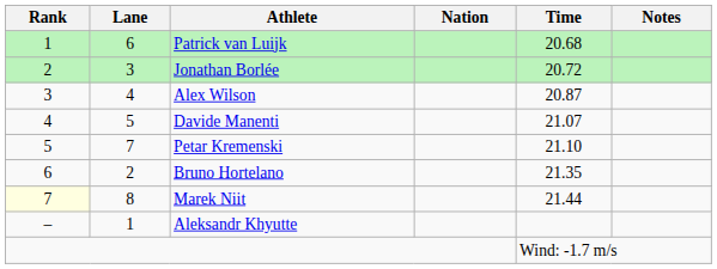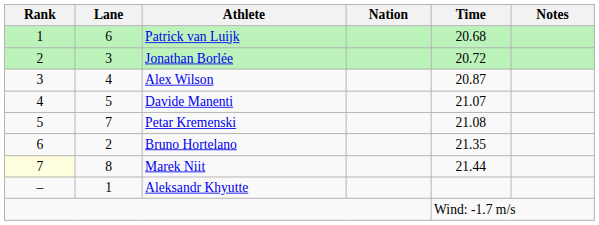Petar Kremenski | Time: 21.10 -> 21.08
